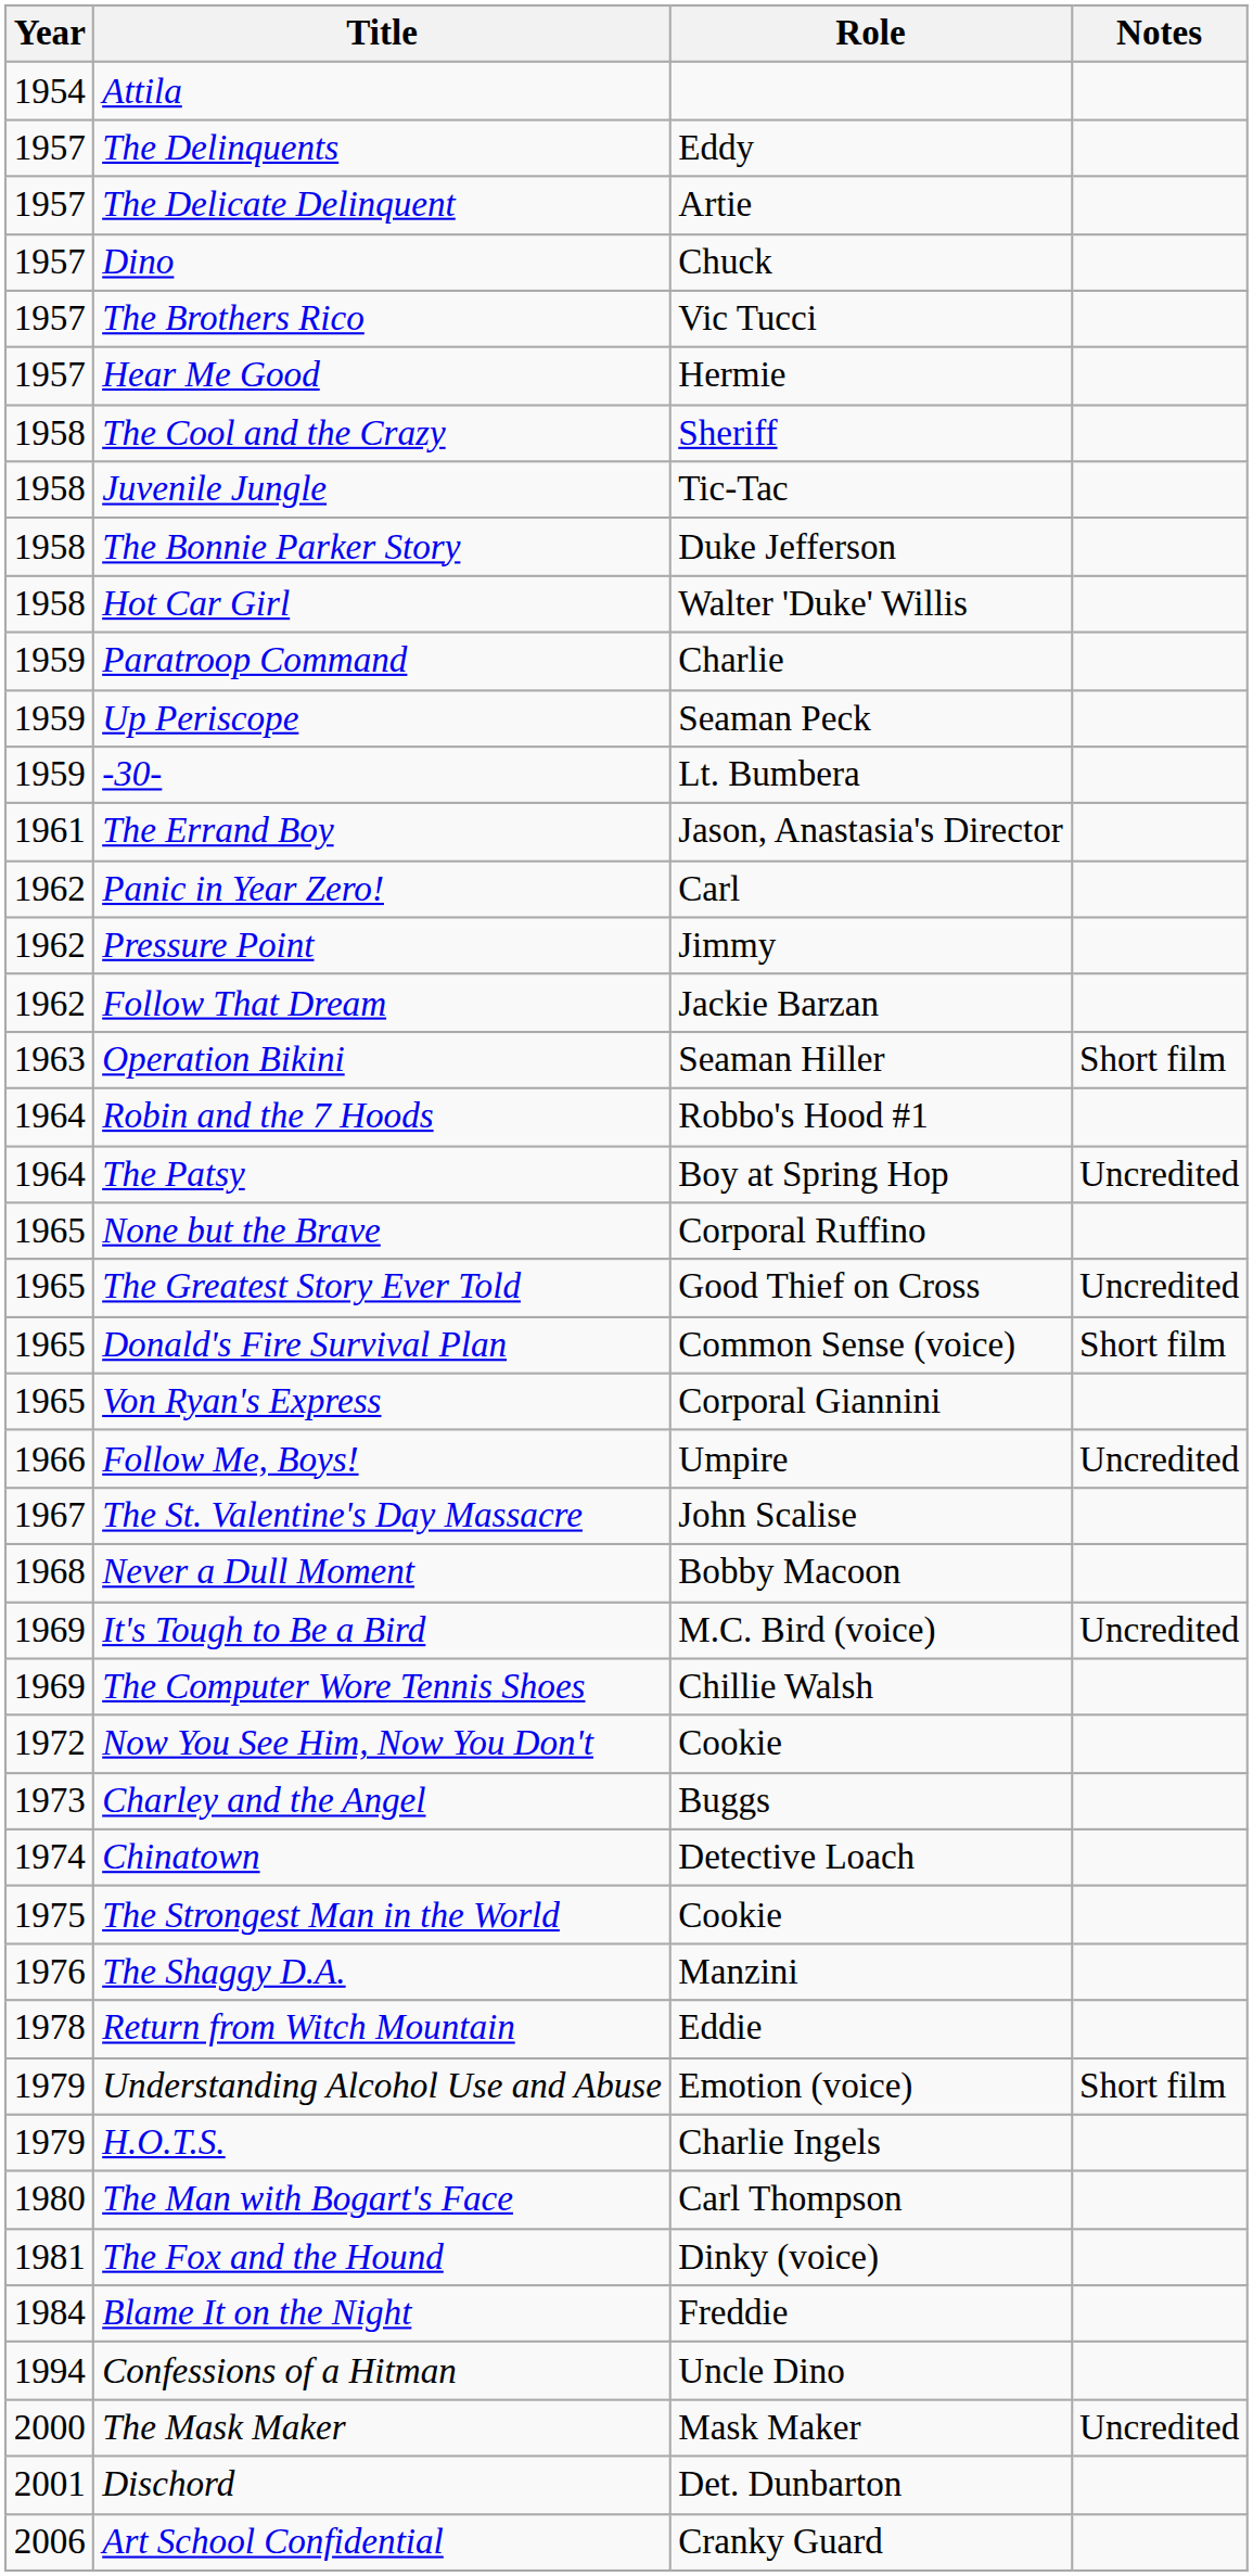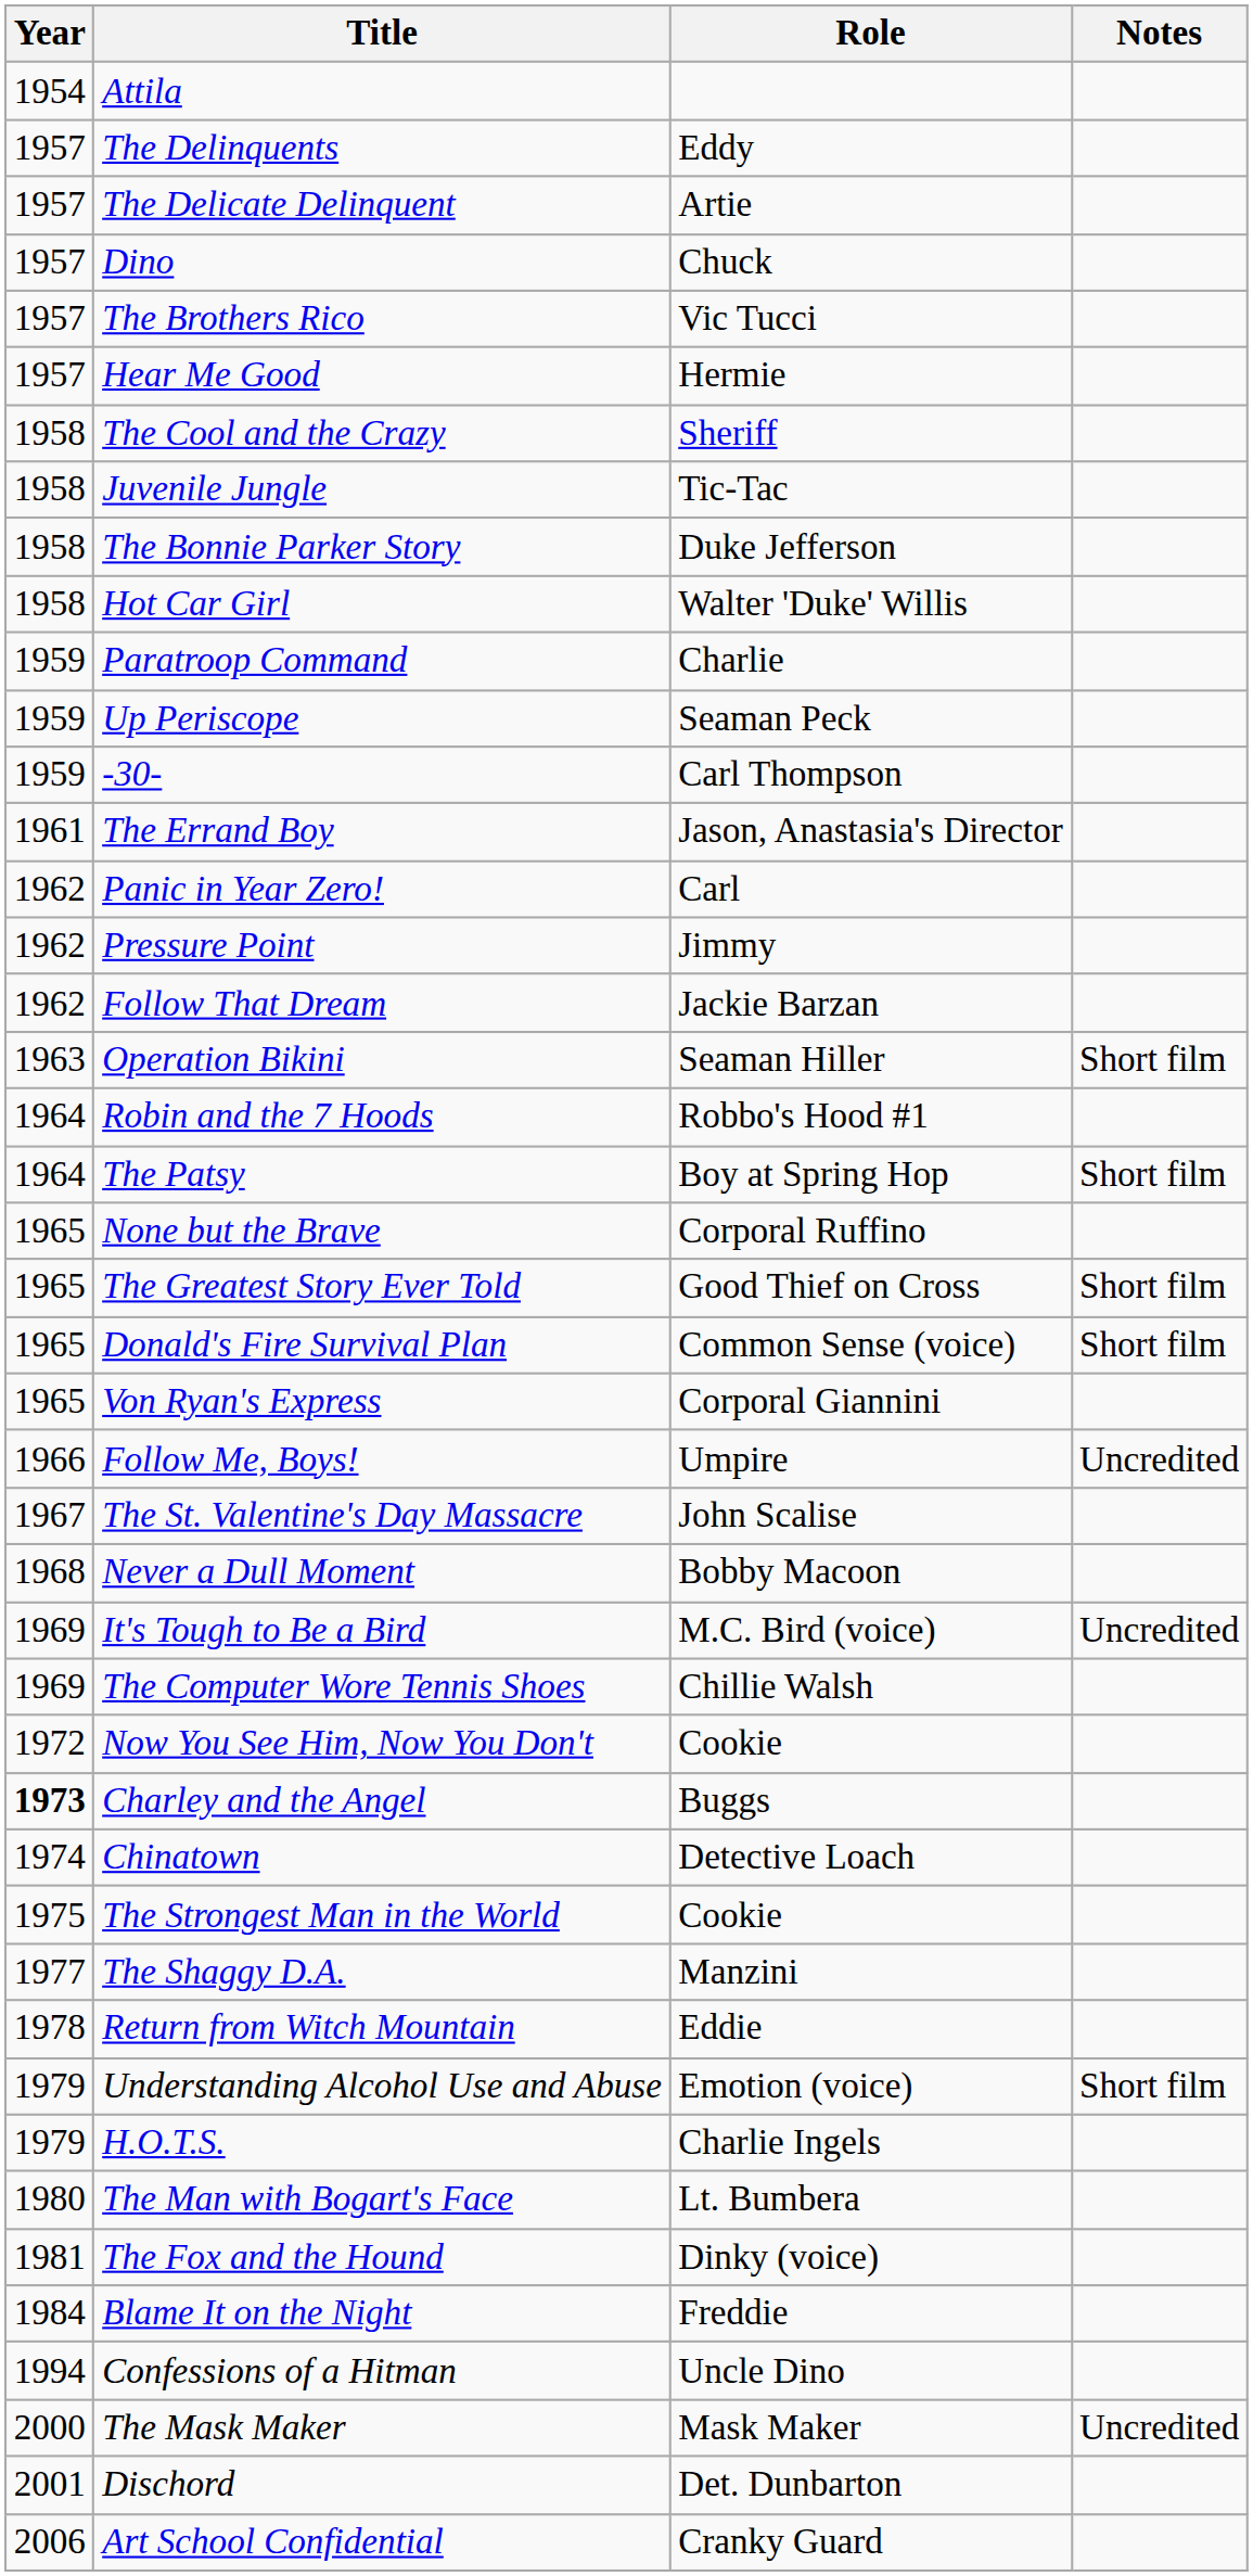-30- | Role: Lt. Bumbera -> Carl Thompson
The Patsy | Notes: Uncredited -> Short film
The Greatest Story Ever Told | Notes: Uncredited -> Short film
Charley and the Angel | Year: normal -> bold
The Shaggy D.A. | Year: 1976 -> 1977
The Man with Bogart's Face | Role: Carl Thompson -> Lt. Bumbera
